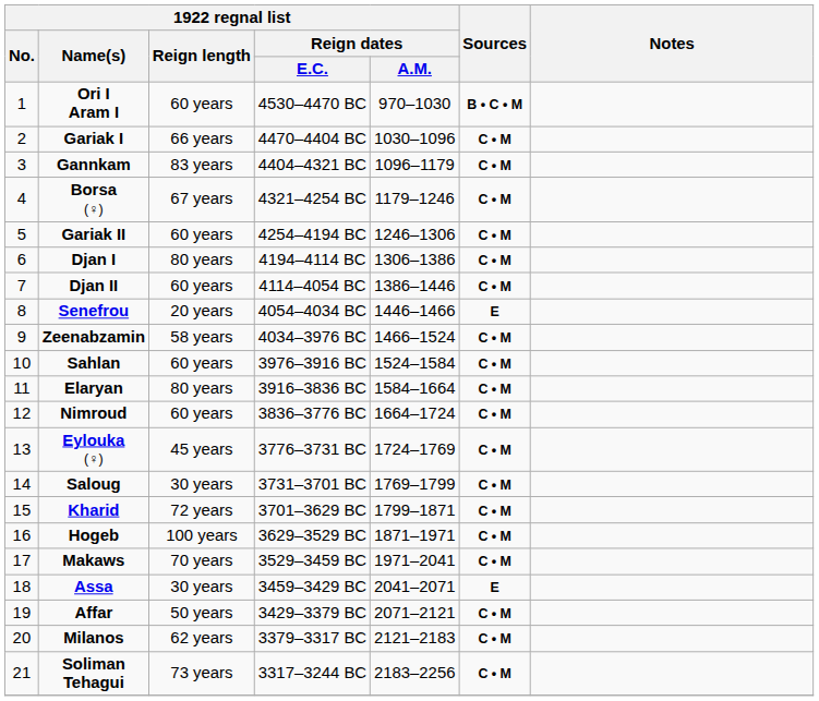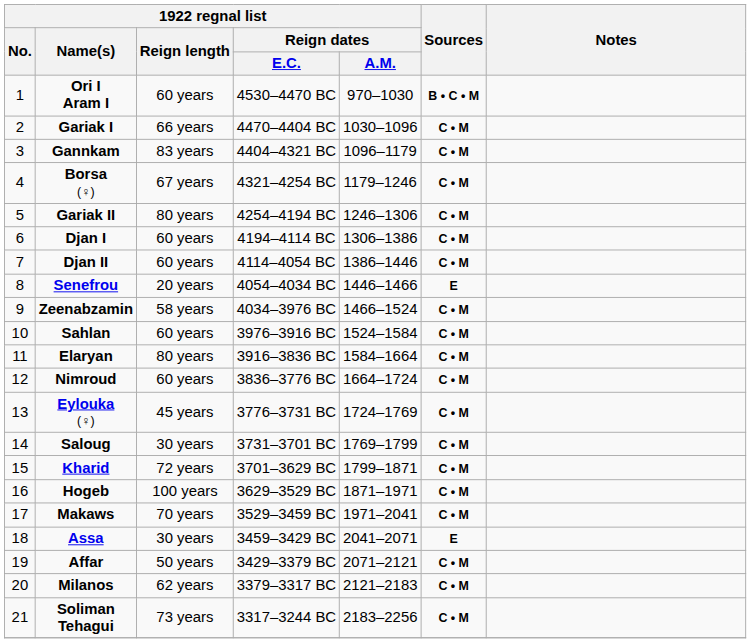Gariak II | 1922 regnal list / Reign length: 60 years -> 80 years
Djan I | 1922 regnal list / Reign length: 80 years -> 60 years
